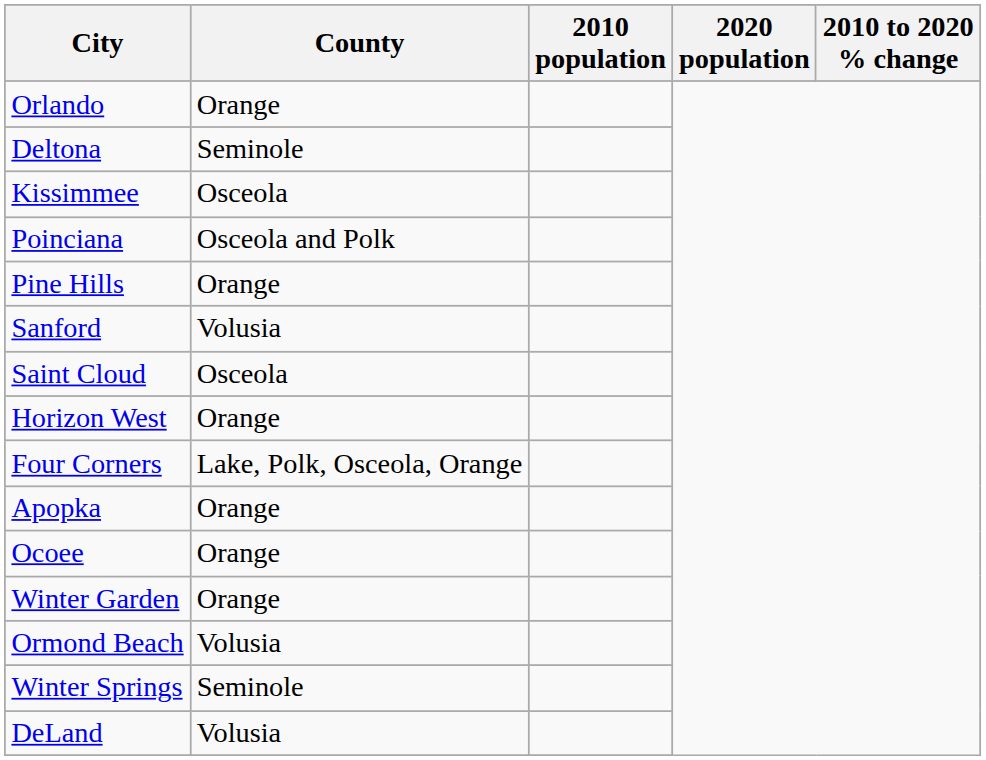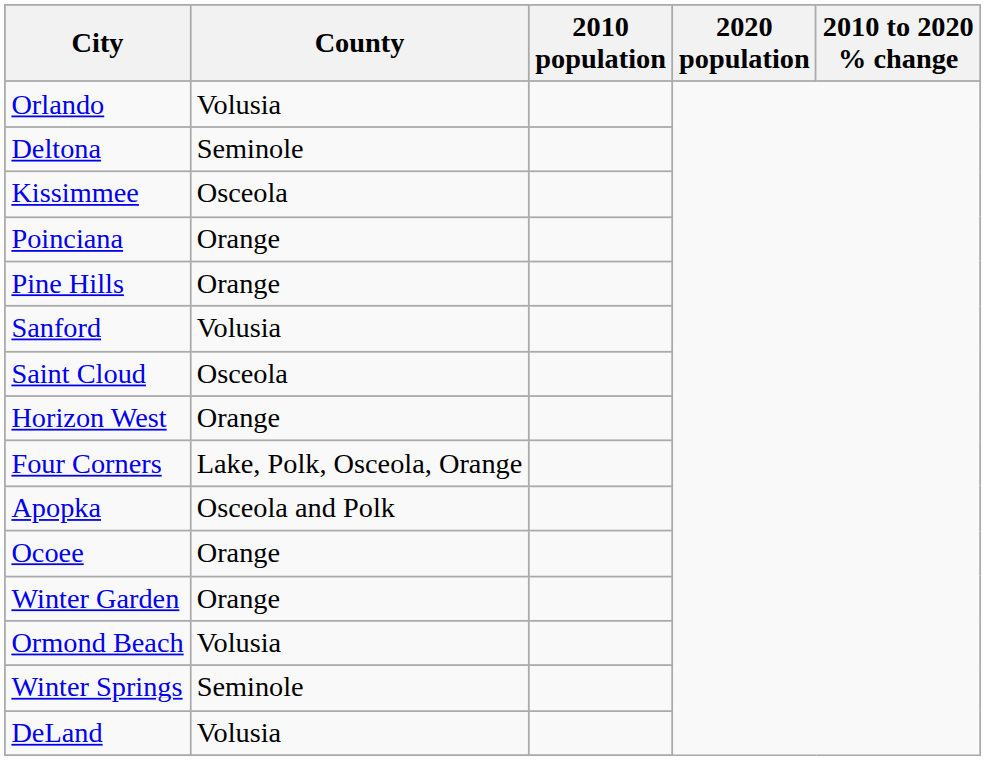Orlando | County: Orange -> Volusia
Poinciana | County: Osceola and Polk -> Orange
Apopka | County: Orange -> Osceola and Polk
